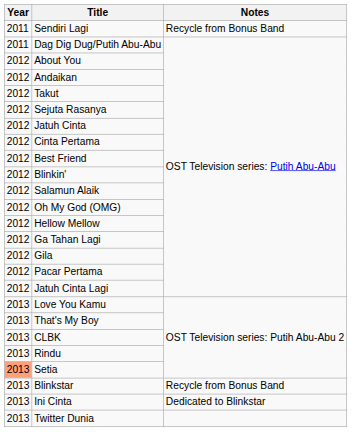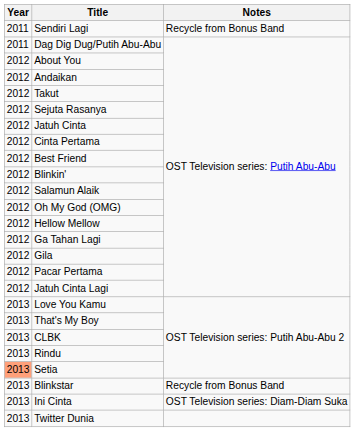Ini Cinta | Notes: Dedicated to Blinkstar -> OST Television series: Diam-Diam Suka
